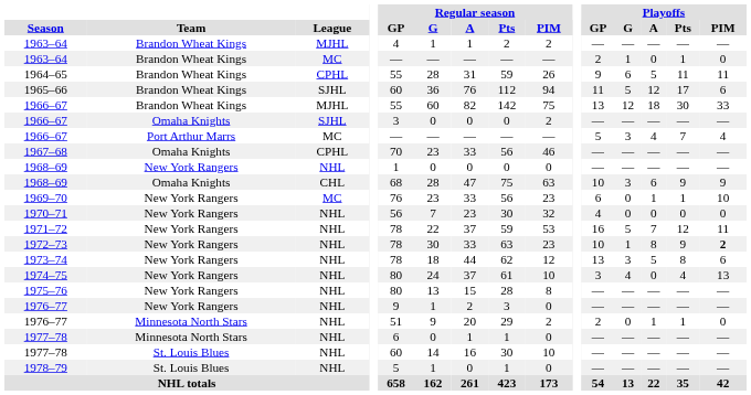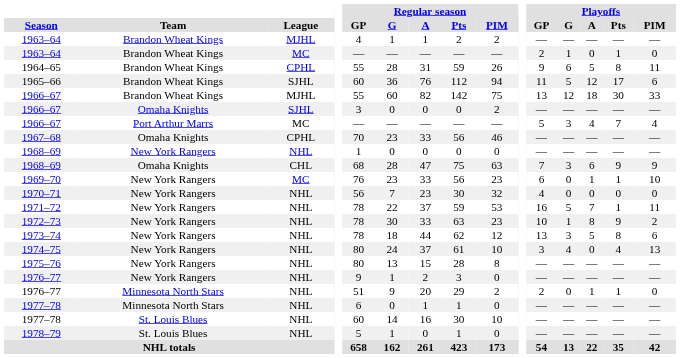1964–65 | Playoffs / Pts: 11 -> 8
1968–69 / Omaha Knights | Playoffs / GP: 10 -> 7
1971–72 | Playoffs / Pts: 12 -> 1
1972–73 | Playoffs / PIM: bold -> normal
